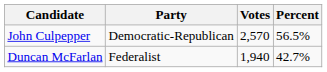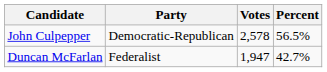John Culpepper | Votes: 2,570 -> 2,578
Duncan McFarlan | Votes: 1,940 -> 1,947
